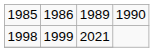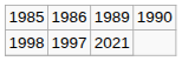1998 | column 2: 1999 -> 1997
